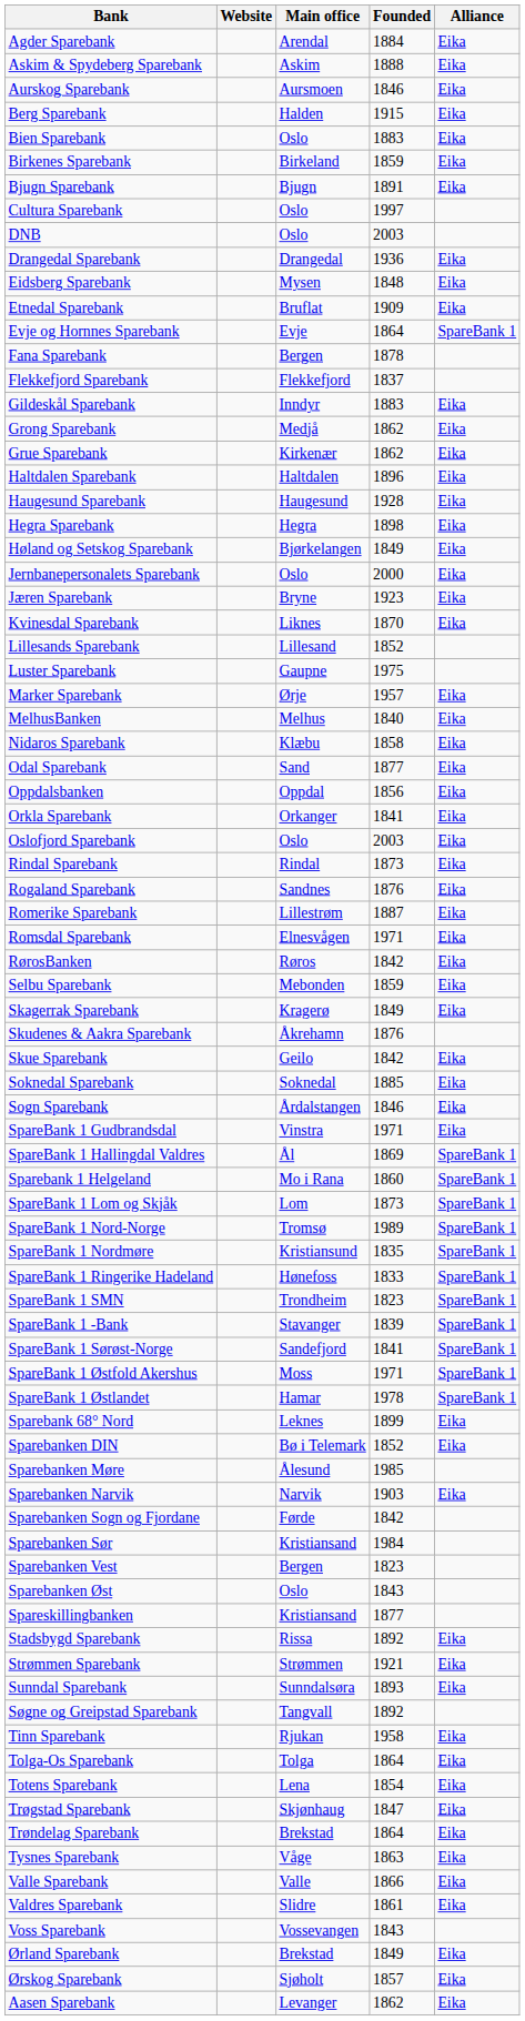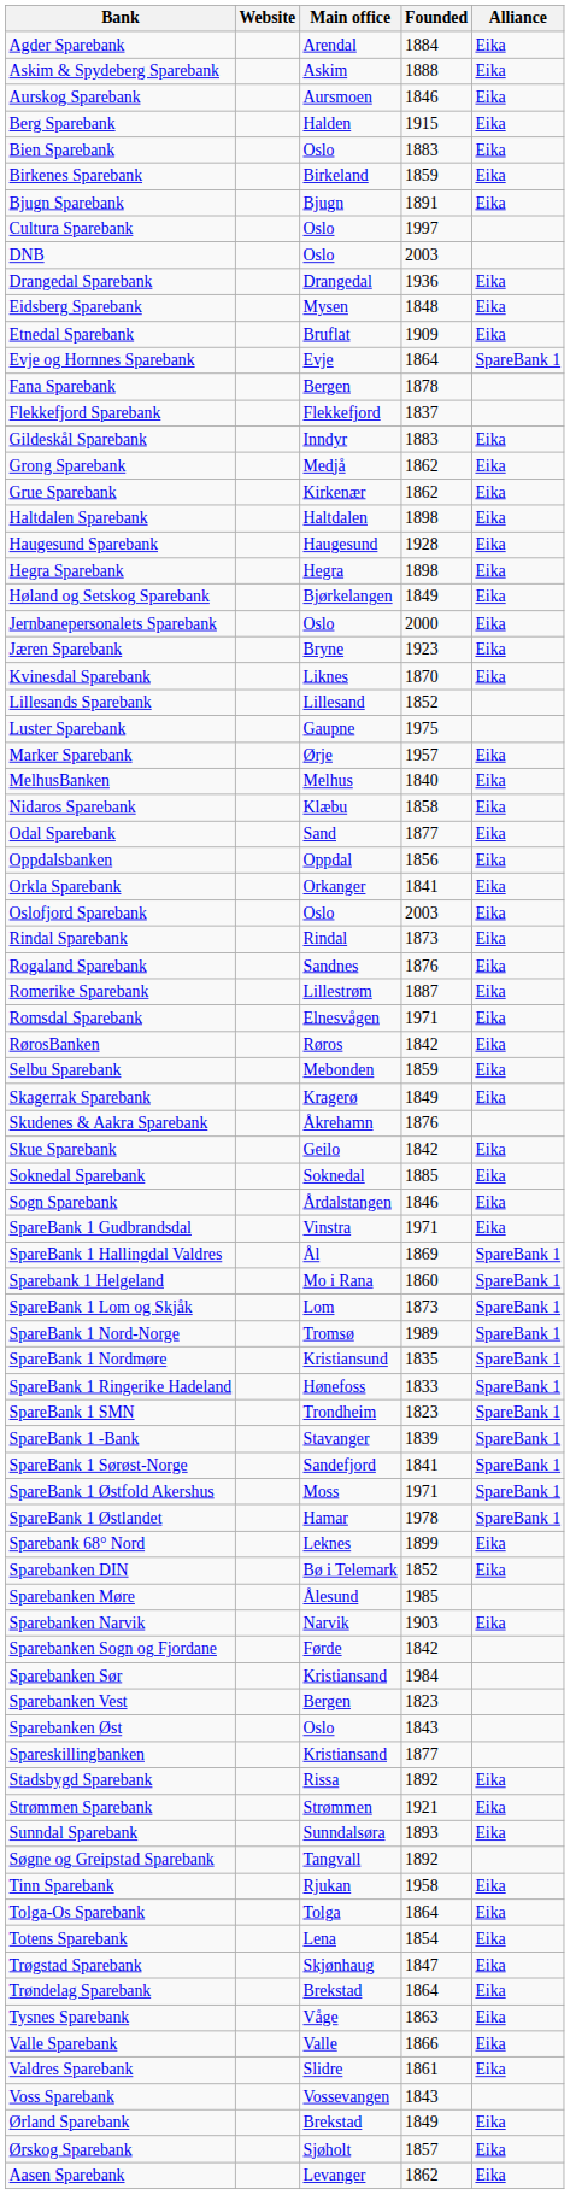Haltdalen Sparebank | Founded: 1896 -> 1898
